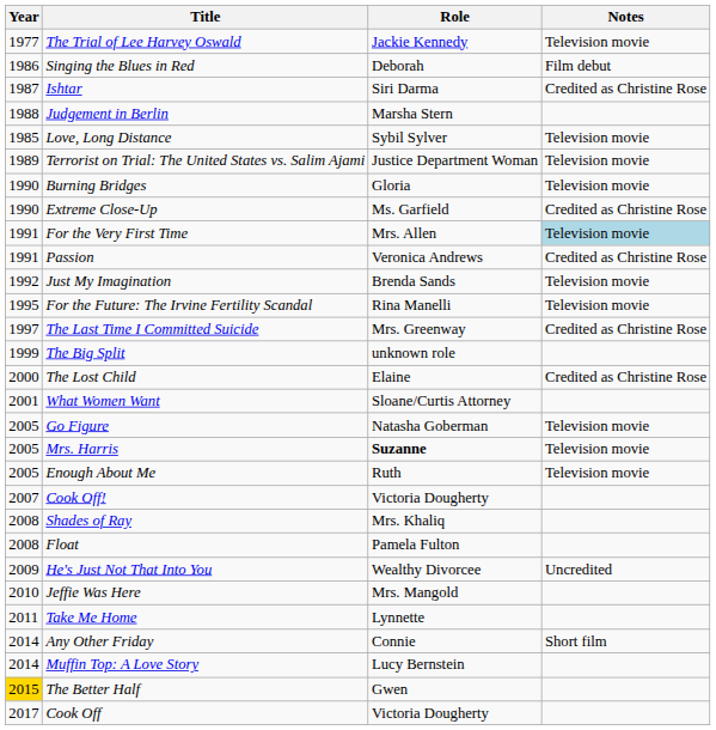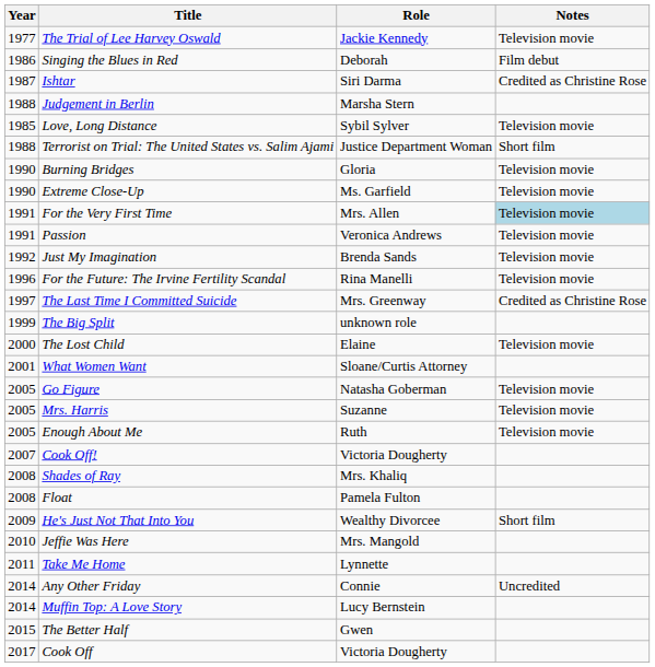Terrorist on Trial: The United States vs. Salim Ajami | Year: 1989 -> 1988
Terrorist on Trial: The United States vs. Salim Ajami | Notes: Television movie -> Short film
Extreme Close-Up | Notes: Credited as Christine Rose -> Television movie
Passion | Notes: Credited as Christine Rose -> Television movie
For the Future: The Irvine Fertility Scandal | Year: 1995 -> 1996
The Lost Child | Notes: Credited as Christine Rose -> Television movie
Mrs. Harris | Role: bold -> normal
He's Just Not That Into You | Notes: Uncredited -> Short film
Any Other Friday | Notes: Short film -> Uncredited
The Better Half | Year: gold background -> no background
